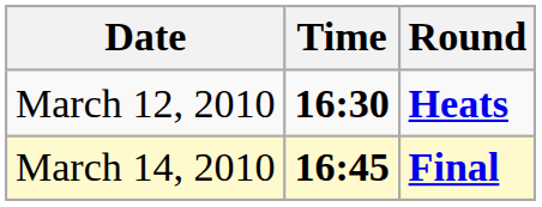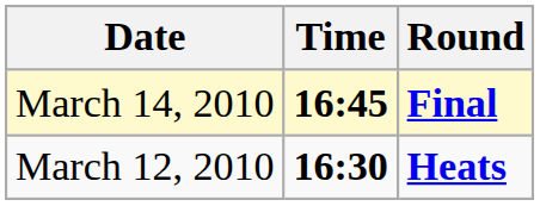rows swapped: March 12, 2010 <-> March 14, 2010
